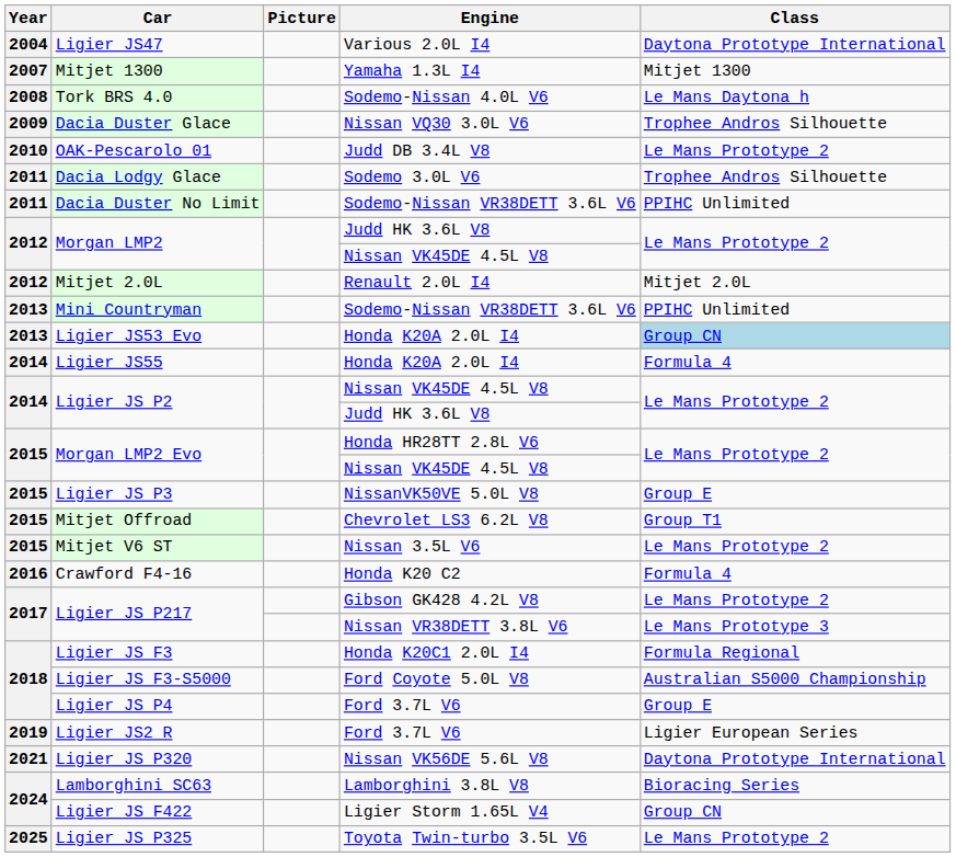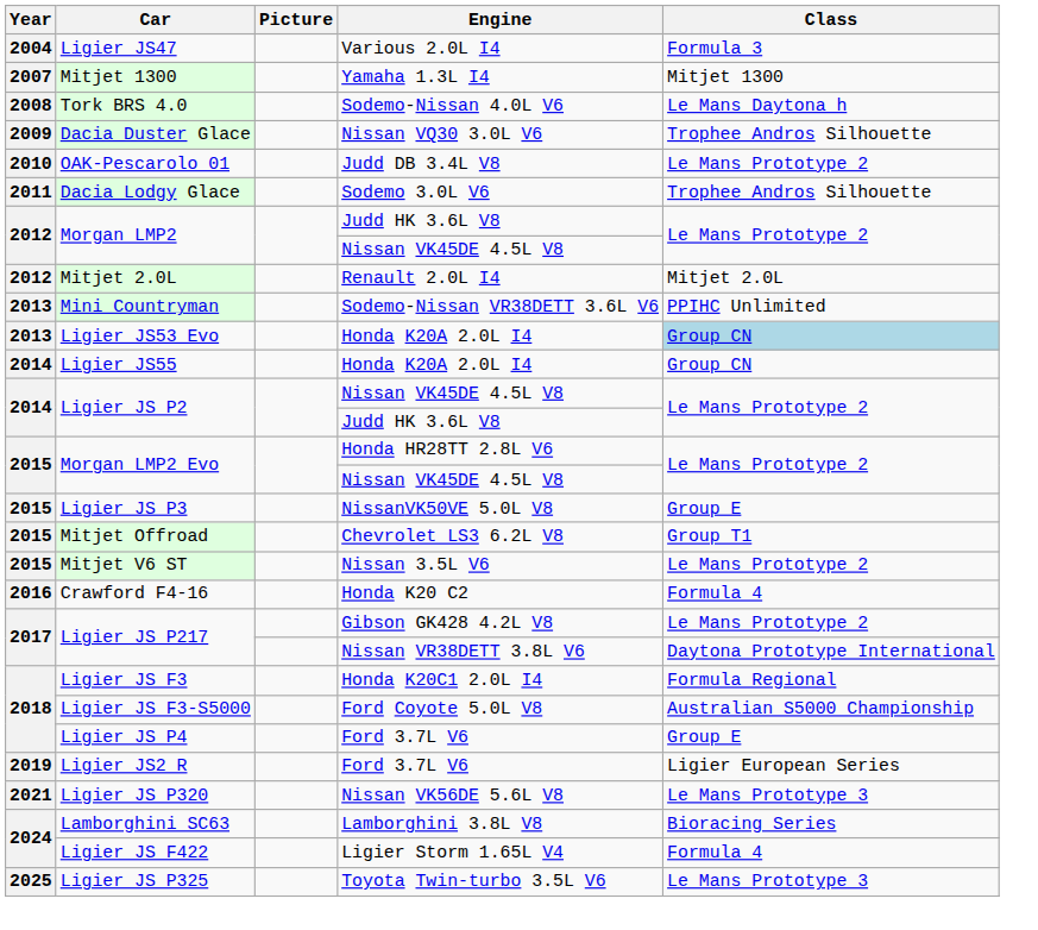Ligier JS47 | Class: Daytona Prototype International -> Formula 3
- row: 2011 | Dacia Duster No Limit | Sodemo-Nissan VR38DETT 3.6L V6 | PPIHC Unlimited
Ligier JS55 | Class: Formula 4 -> Group CN
Ligier JS P217 / Nissan VR38DETT 3.8L V6 | Class: Le Mans Prototype 3 -> Daytona Prototype International
Ligier JS P320 | Class: Daytona Prototype International -> Le Mans Prototype 3
Ligier JS F422 | Class: Group CN -> Formula 4
Ligier JS P325 | Class: Le Mans Prototype 2 -> Le Mans Prototype 3
